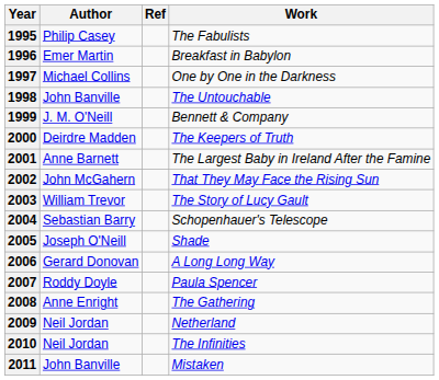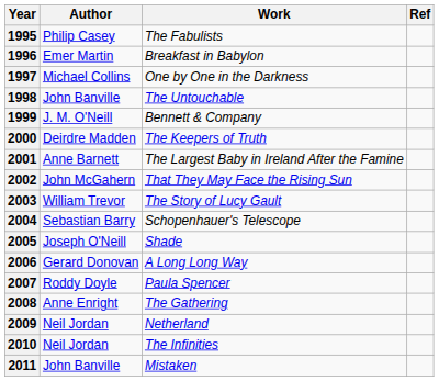columns swapped: Work <-> Ref
